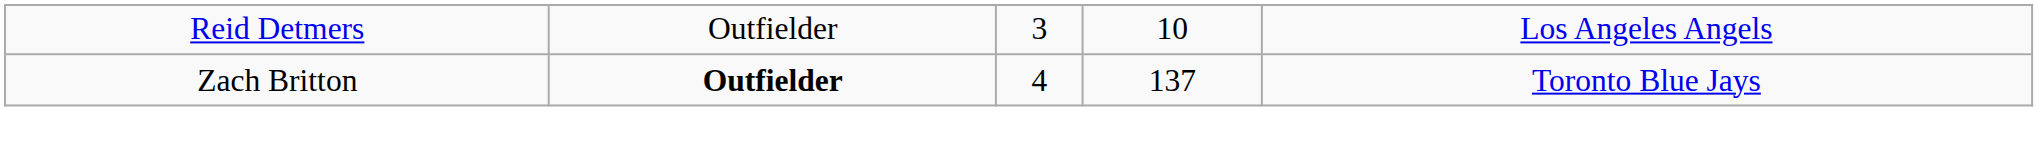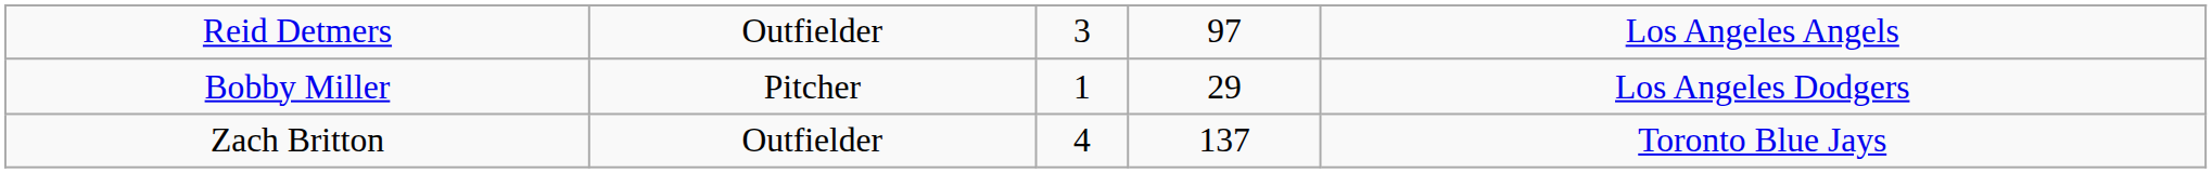Reid Detmers | column 4: 10 -> 97
+ row: Bobby Miller | Pitcher | 1 | 29 | Los Angeles Dodgers
Zach Britton | column 2: bold -> normal
